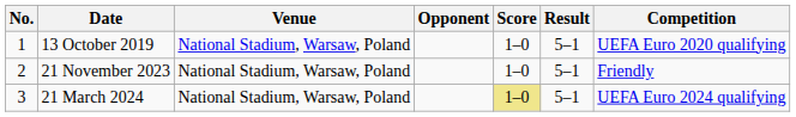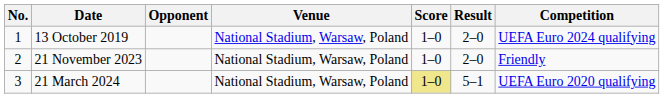columns swapped: Venue <-> Opponent
13 October 2019 | Result: 5–1 -> 2–0
13 October 2019 | Competition: UEFA Euro 2020 qualifying -> UEFA Euro 2024 qualifying
21 November 2023 | Result: 5–1 -> 2–0
21 March 2024 | Competition: UEFA Euro 2024 qualifying -> UEFA Euro 2020 qualifying
